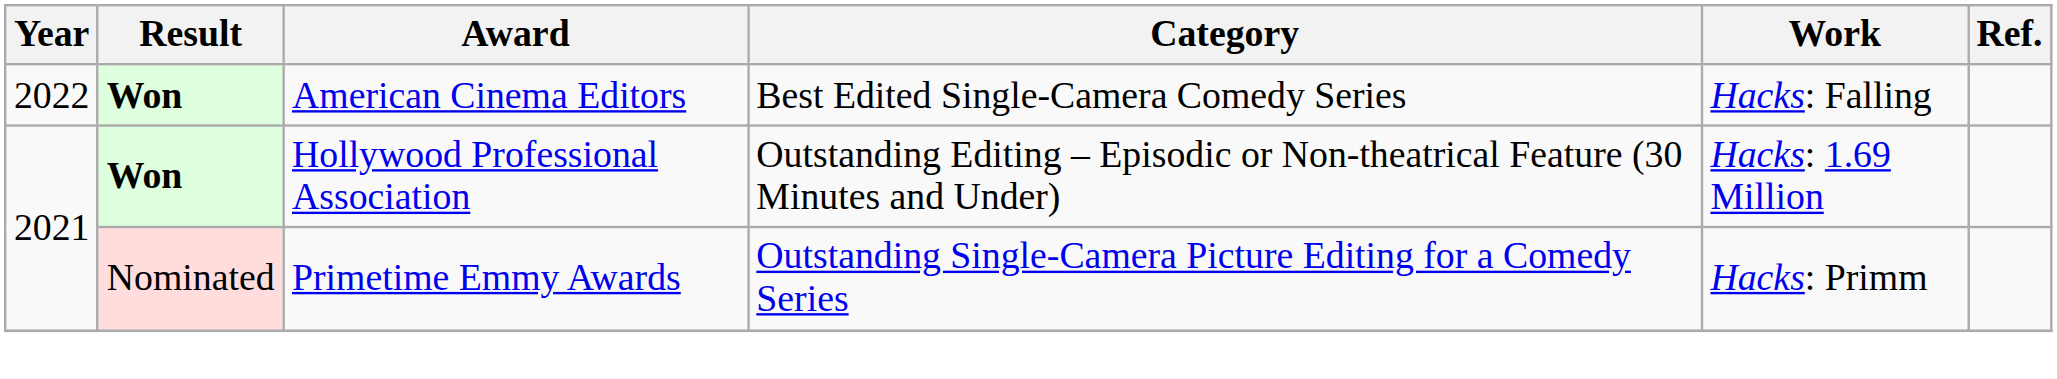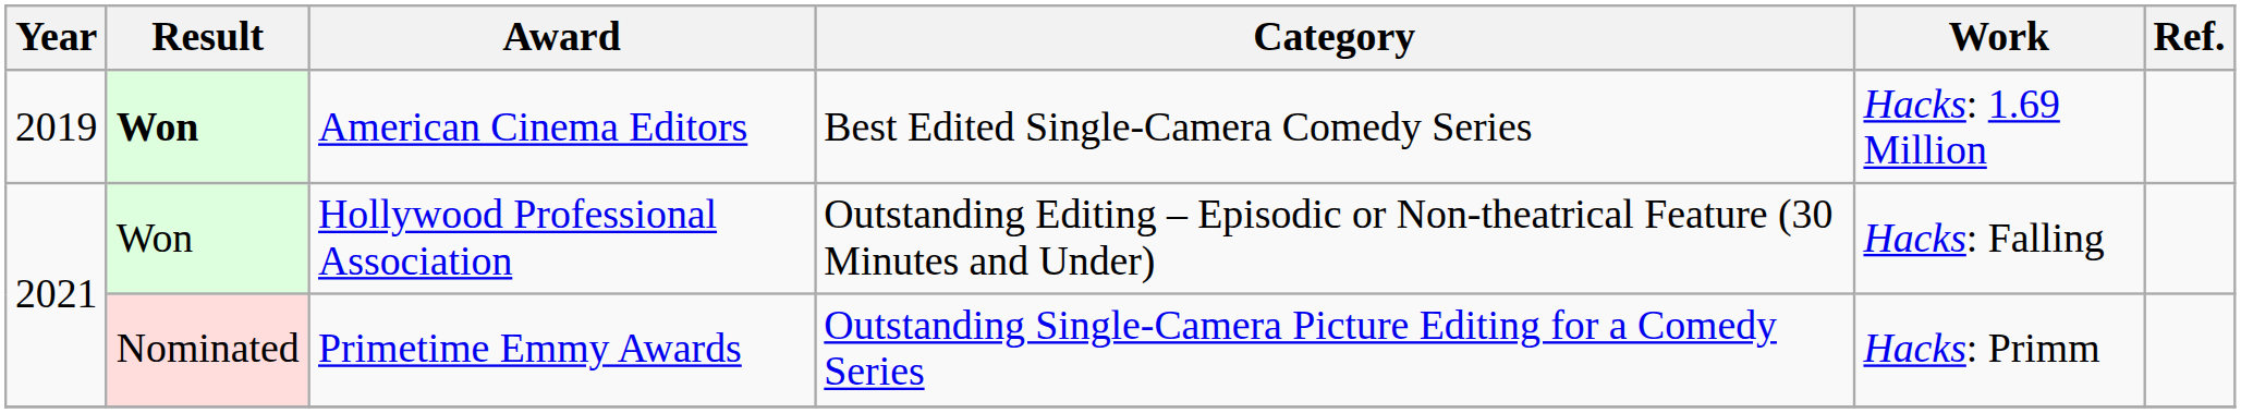American Cinema Editors | Year: 2022 -> 2019
American Cinema Editors | Work: Hacks: Falling -> Hacks: 1.69 Million
Hollywood Professional Association | Result: bold -> normal
Hollywood Professional Association | Work: Hacks: 1.69 Million -> Hacks: Falling
